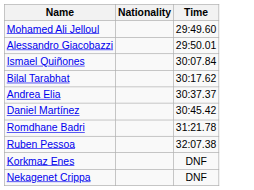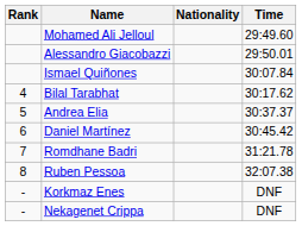+ column: Rank | 4 | 5 | 6 | 7 | 8 | - | -
